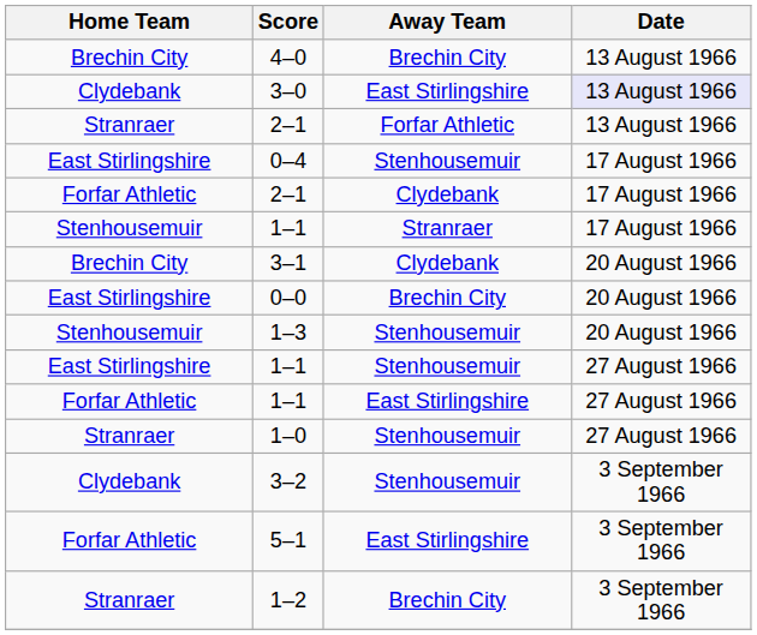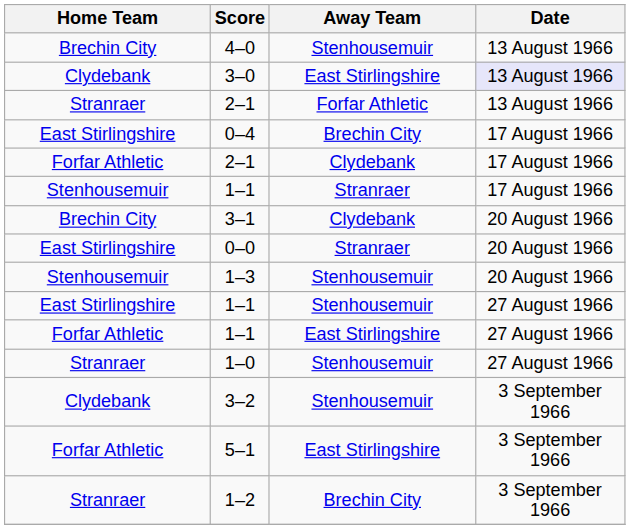4–0 | Away Team: Brechin City -> Stenhousemuir
0–4 | Away Team: Stenhousemuir -> Brechin City
0–0 | Away Team: Brechin City -> Stranraer
